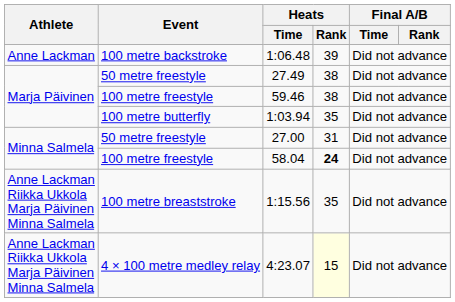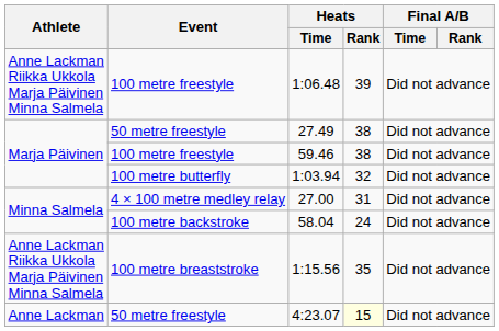1:06.48 | Athlete: Anne Lackman -> Anne Lackman Riikka Ukkola Marja Päivinen Minna Salmela
1:06.48 | Event: 100 metre backstroke -> 100 metre freestyle
1:03.94 | Heats / Rank: 35 -> 32
27.00 | Event: 50 metre freestyle -> 4 × 100 metre medley relay
58.04 | Event: 100 metre freestyle -> 100 metre backstroke
58.04 | Heats / Rank: bold -> normal
4:23.07 | Athlete: Anne Lackman Riikka Ukkola Marja Päivinen Minna Salmela -> Anne Lackman
4:23.07 | Event: 4 × 100 metre medley relay -> 50 metre freestyle
